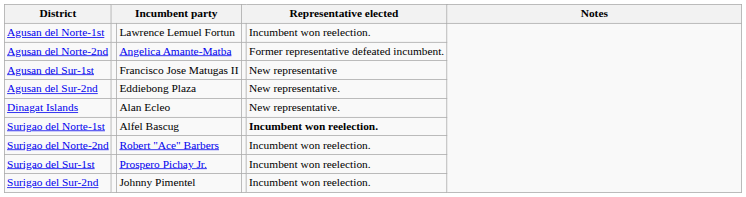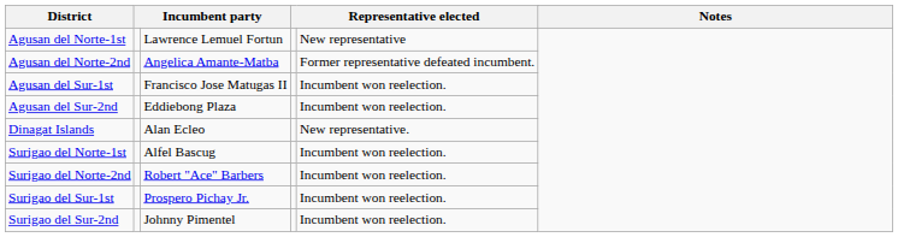Agusan del Norte-1st | column 5: Incumbent won reelection. -> New representative
Agusan del Sur-1st | column 5: New representative -> Incumbent won reelection.
Agusan del Sur-2nd | column 5: New representative. -> Incumbent won reelection.
Surigao del Norte-1st | column 5: bold -> normal
